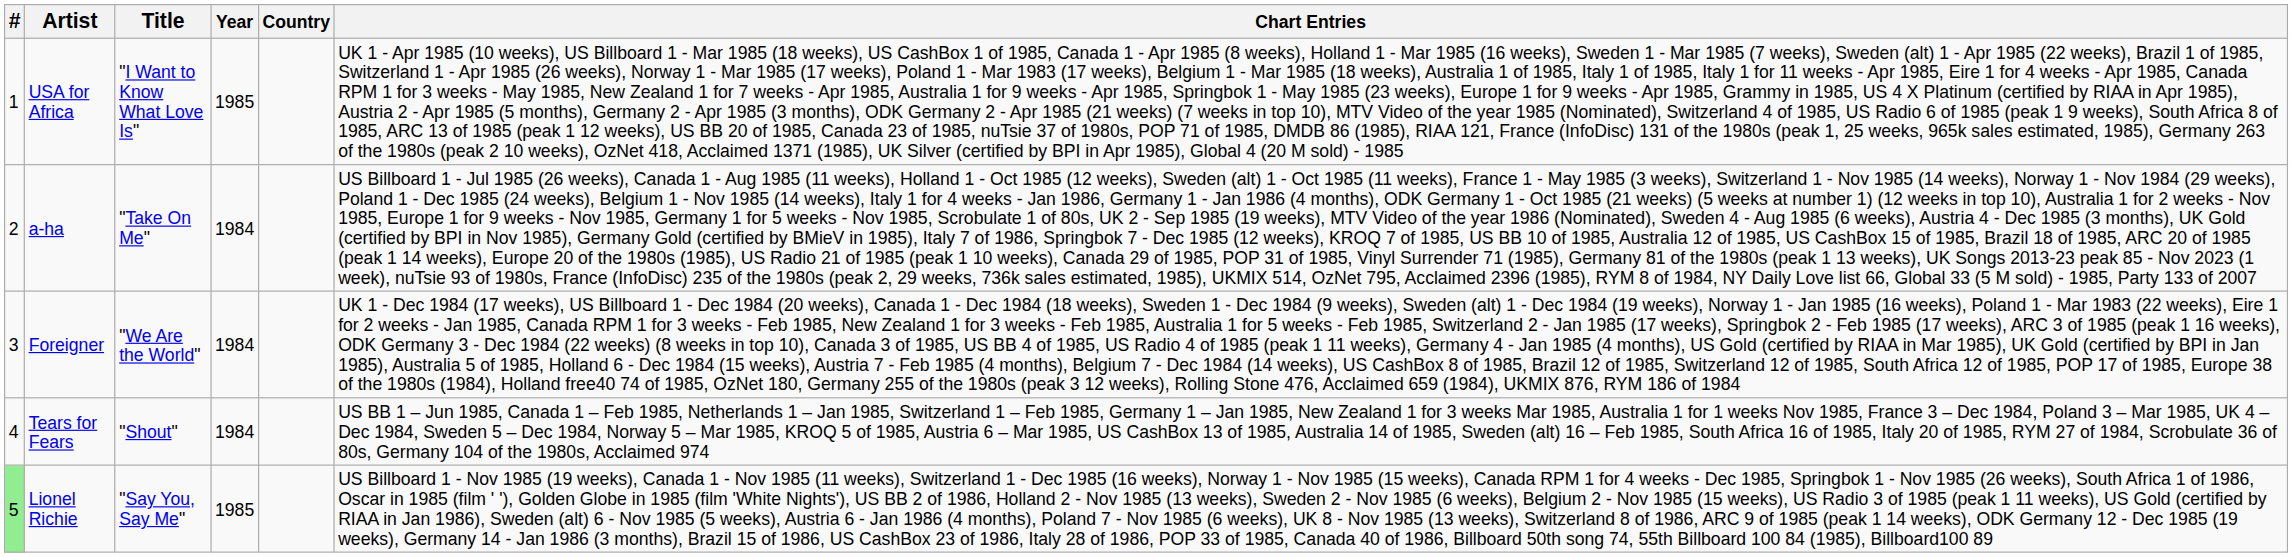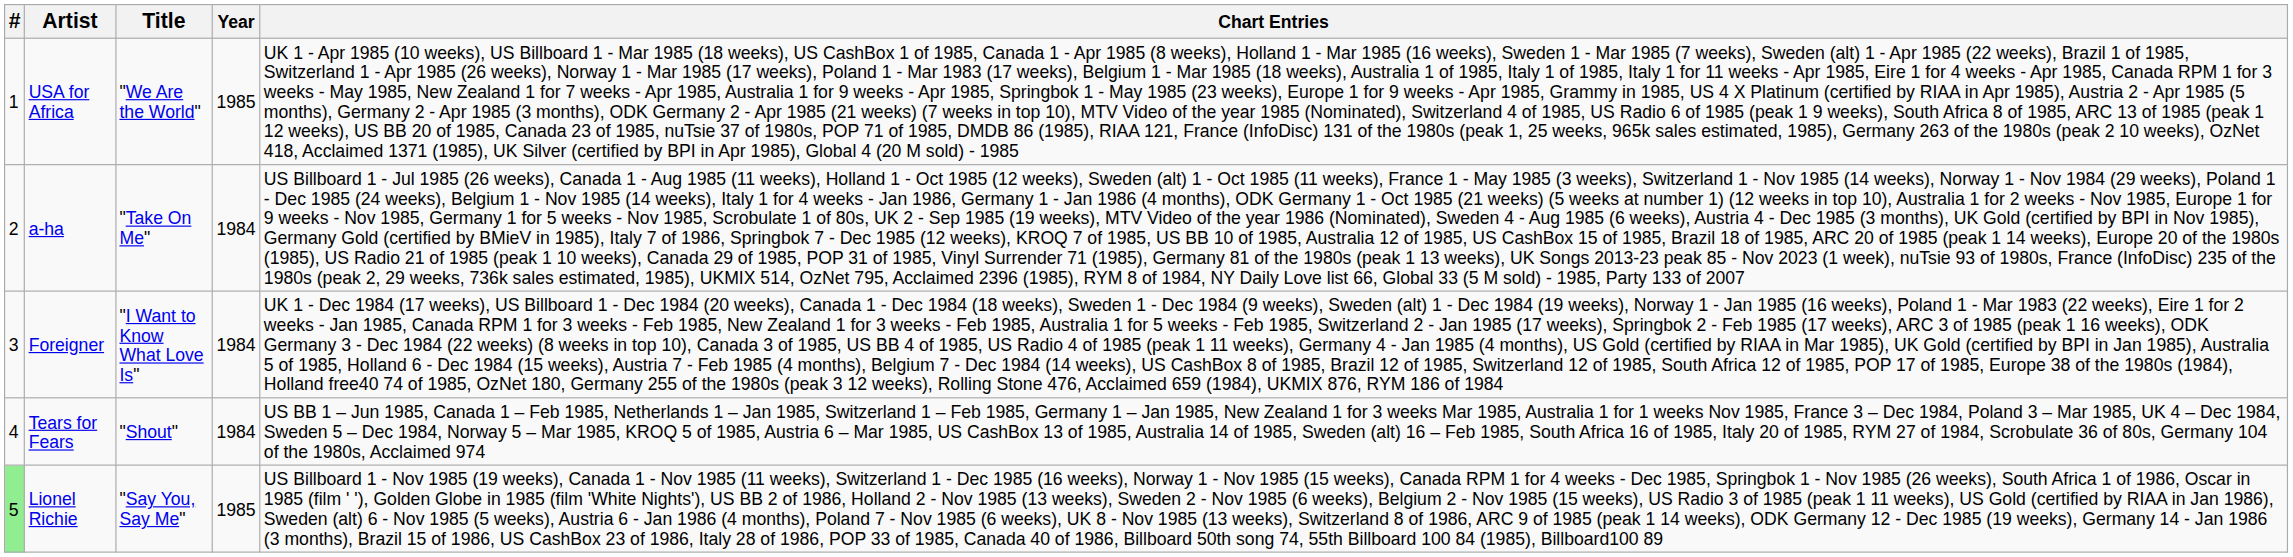- column: Country
USA for Africa | Title: "I Want to Know What Love Is" -> "We Are the World"
Foreigner | Title: "We Are the World" -> "I Want to Know What Love Is"
